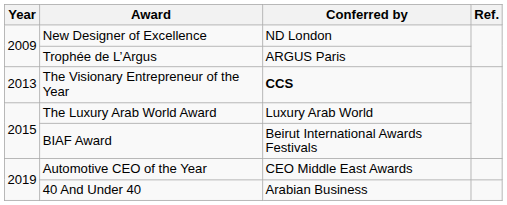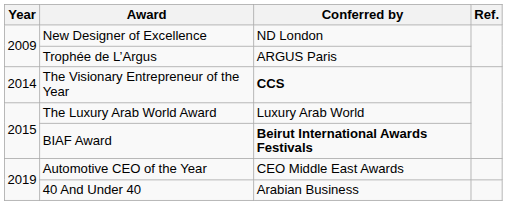The Visionary Entrepreneur of the Year | Year: 2013 -> 2014
BIAF Award | Conferred by: normal -> bold
